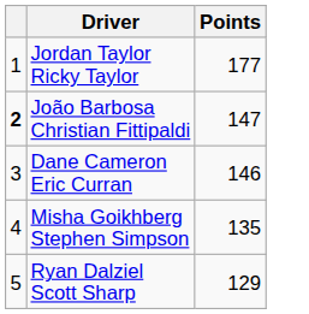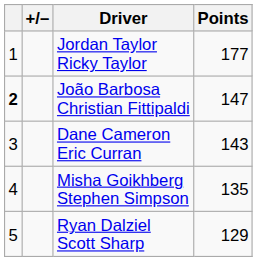+ column: +/–
Dane Cameron Eric Curran | Points: 146 -> 143
